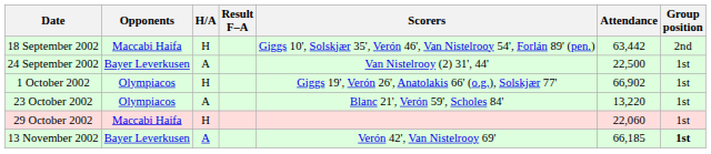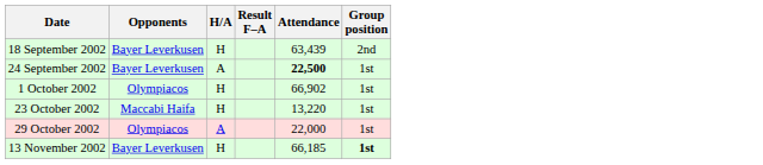- column: Scorers | Giggs 10', Solskjær 35', Verón 46', Van Nistelrooy 54', Forlán 89' (pen.) | Van Nistelrooy (2) 31', 44' | Giggs 19', Verón 26', Anatolakis 66' (o.g.), Solskjær 77' | Blanc 21', Verón 59', Scholes 84' | Verón 42', Van Nistelrooy 69'
18 September 2002 | Opponents: Maccabi Haifa -> Bayer Leverkusen
18 September 2002 | Attendance: 63,442 -> 63,439
24 September 2002 | Attendance: normal -> bold
23 October 2002 | Opponents: Olympiacos -> Maccabi Haifa
23 October 2002 | H/A: A -> H
29 October 2002 | Opponents: Maccabi Haifa -> Olympiacos
29 October 2002 | H/A: H -> A
29 October 2002 | Attendance: 22,060 -> 22,000
13 November 2002 | H/A: A -> H
